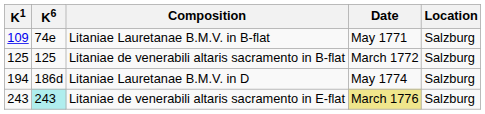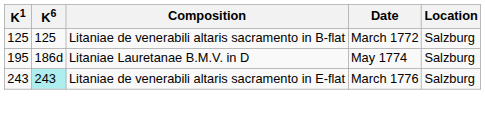- row: 109 | 74e | Litaniae Lauretanae B.M.V. in B-flat | May 1771 | Salzburg
Litaniae Lauretanae B.M.V. in D | K1: 194 -> 195
Litaniae de venerabili altaris sacramento in E-flat | Date: khaki background -> no background
